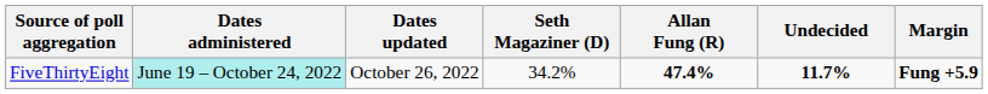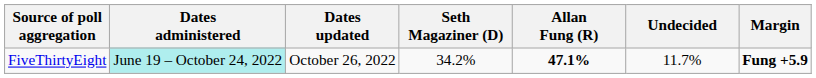FiveThirtyEight | Allan Fung (R): 47.4% -> 47.1%
FiveThirtyEight | Undecided: bold -> normal
